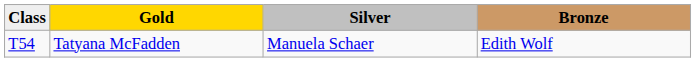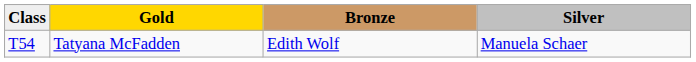columns swapped: Silver <-> Bronze
